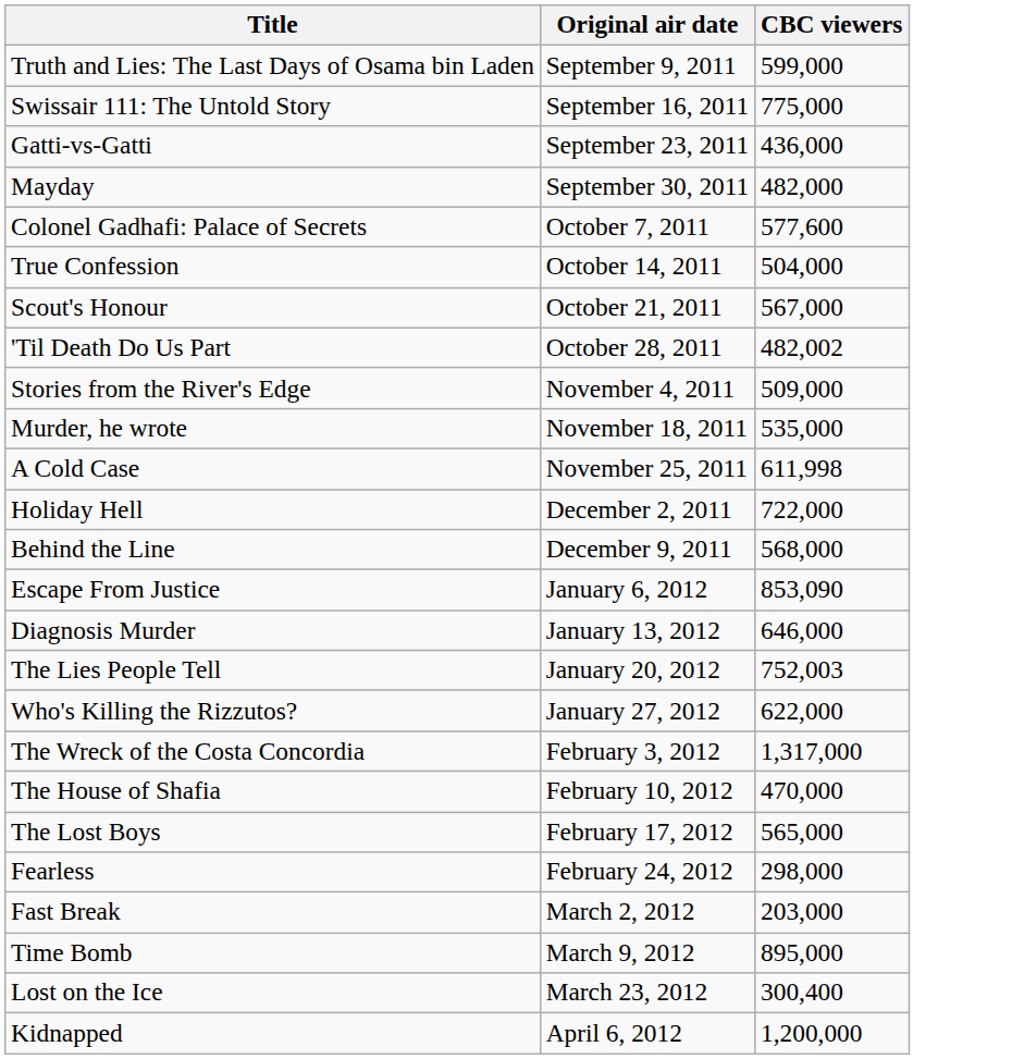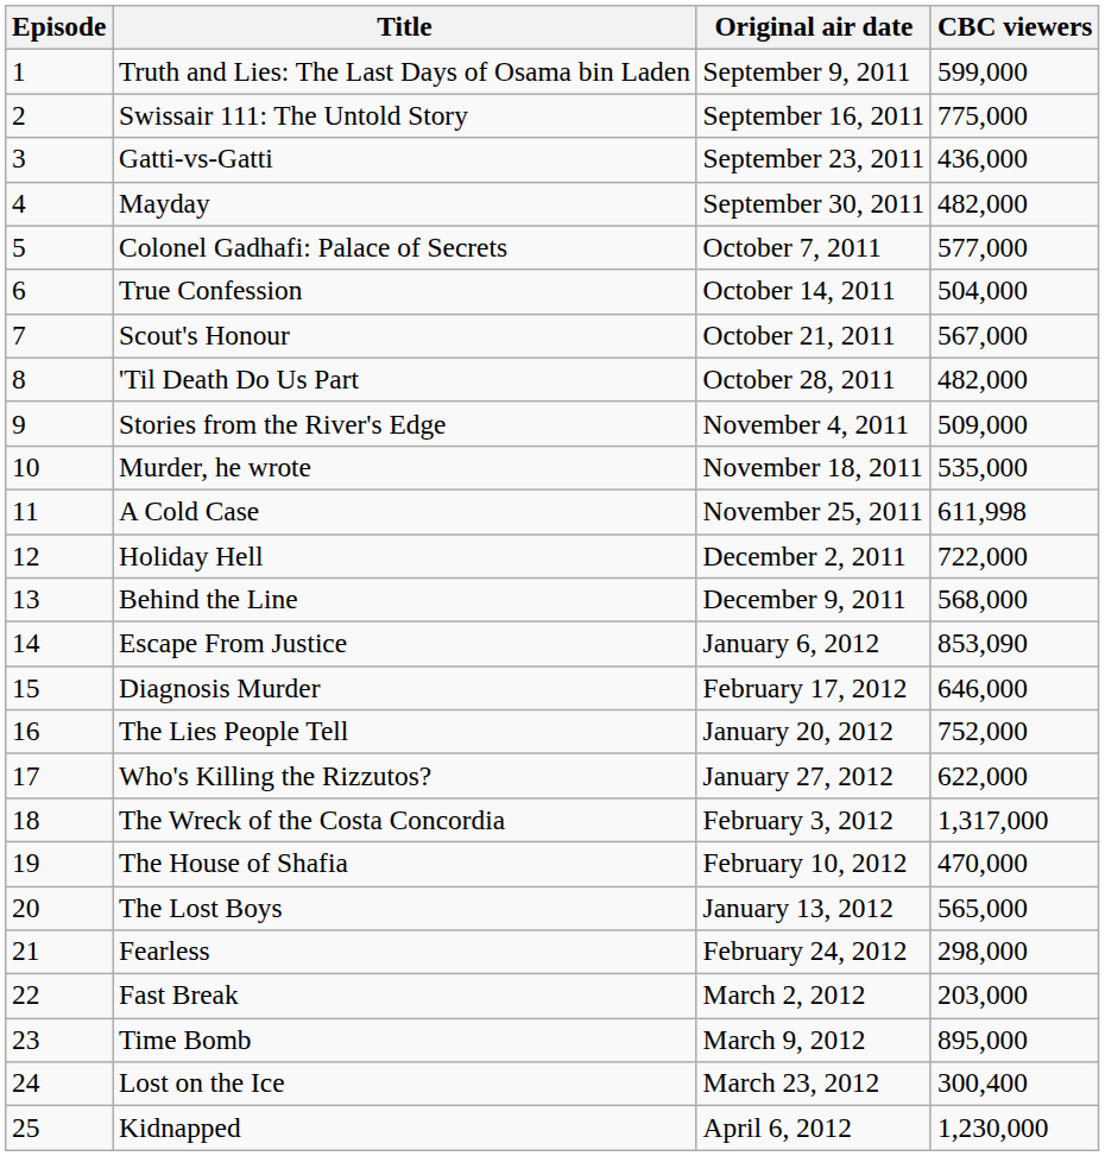+ column: Episode | 1 | 2 | 3 | 4 | 5 | 6 | 7 | 8 | 9 | 10 | 11 | 12 | 13 | 14 | 15 | 16 | 17 | 18 | 19 | 20 | 21 | 22 | 23 | 24 | 25
Colonel Gadhafi: Palace of Secrets | CBC viewers: 577,600 -> 577,000
'Til Death Do Us Part | CBC viewers: 482,002 -> 482,000
Diagnosis Murder | Original air date: January 13, 2012 -> February 17, 2012
The Lies People Tell | CBC viewers: 752,003 -> 752,000
The Lost Boys | Original air date: February 17, 2012 -> January 13, 2012
Kidnapped | CBC viewers: 1,200,000 -> 1,230,000
